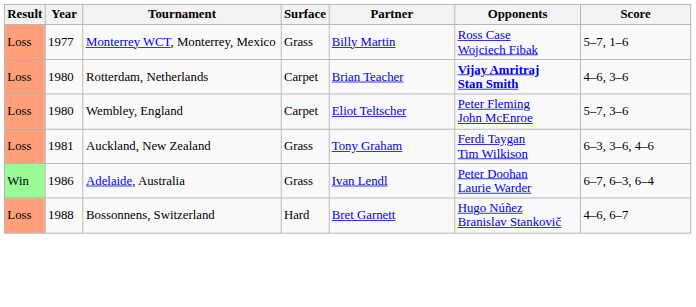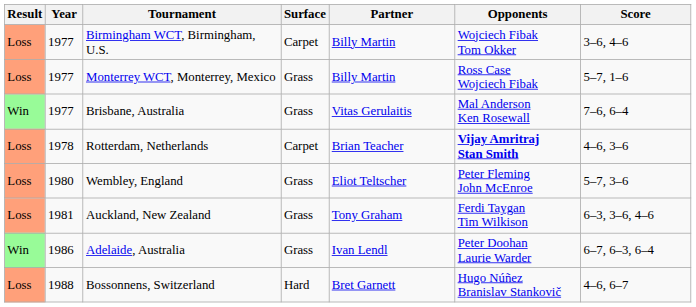+ row: Loss | 1977 | Birmingham WCT, Birmingham, U.S. | Carpet | Billy Martin | Wojciech Fibak Tom Okker | 3–6, 4–6
+ row: Win | 1977 | Brisbane, Australia | Grass | Vitas Gerulaitis | Mal Anderson Ken Rosewall | 7–6, 6–4
Rotterdam, Netherlands | Year: 1980 -> 1978
Wembley, England | Surface: Carpet -> Grass
